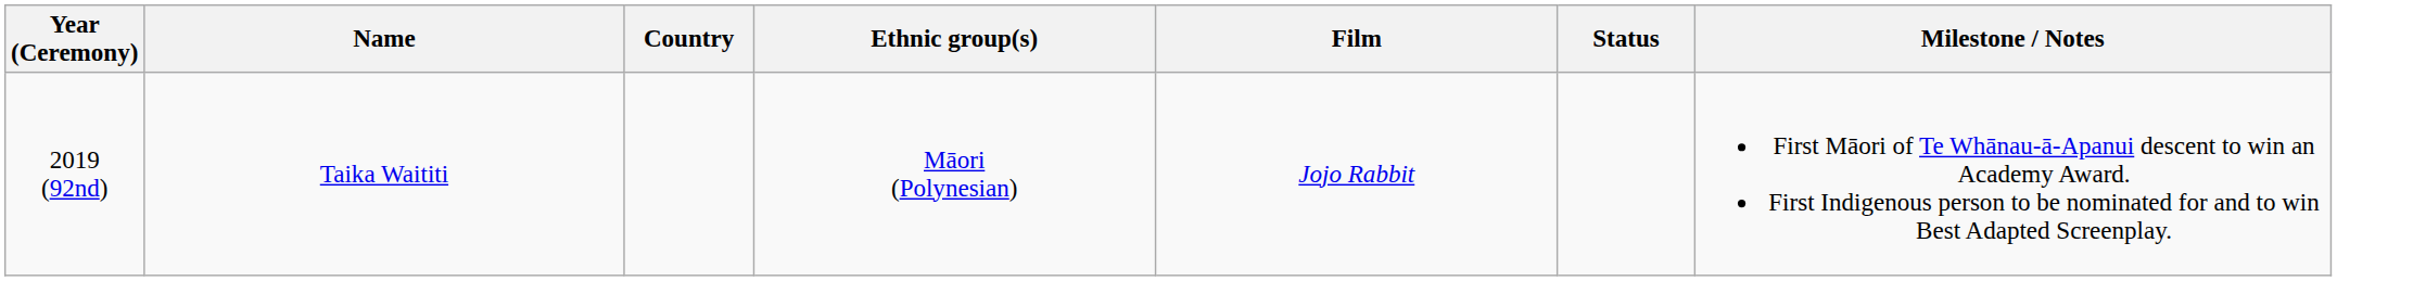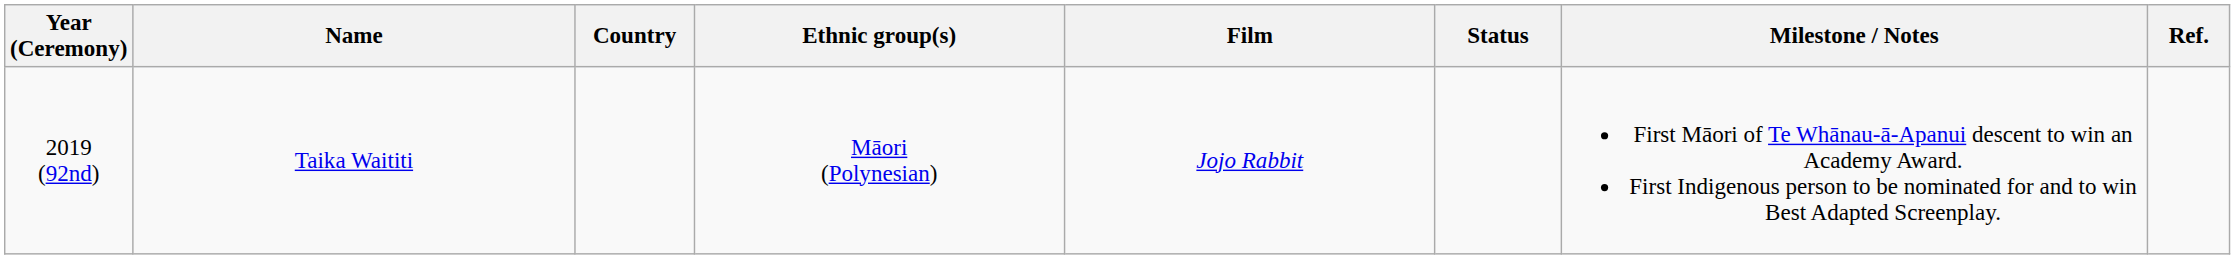+ column: Ref.
